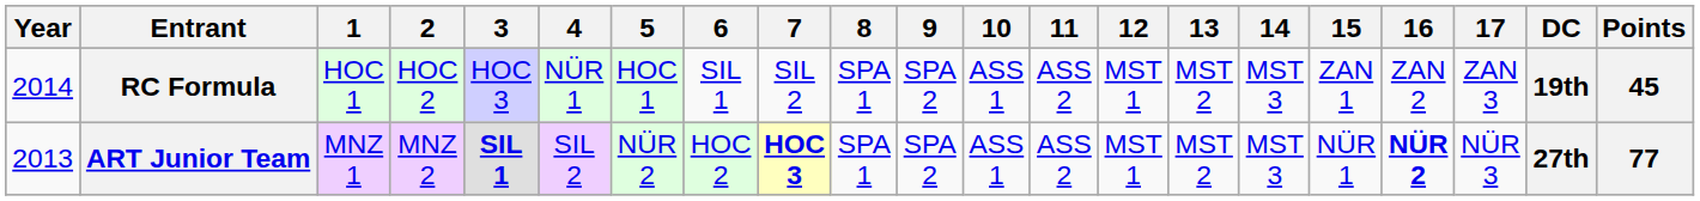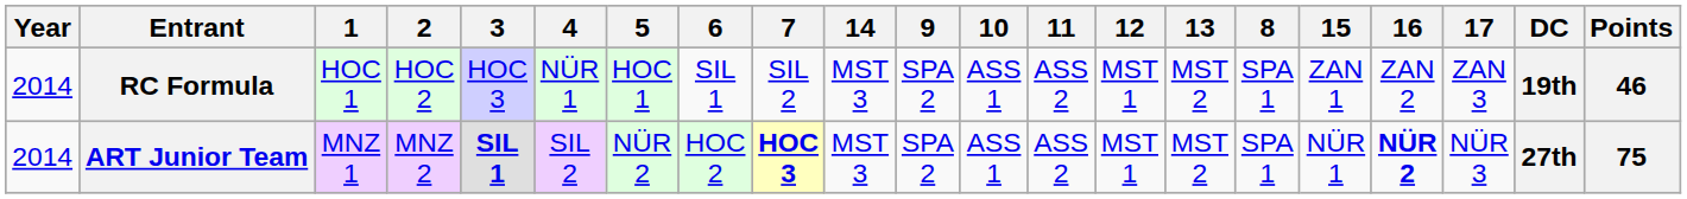columns swapped: 8 <-> 14
RC Formula | Points: 45 -> 46
ART Junior Team | Year: 2013 -> 2014
ART Junior Team | Points: 77 -> 75
